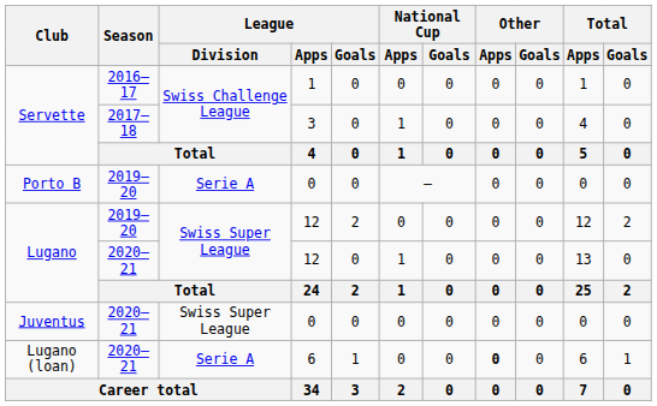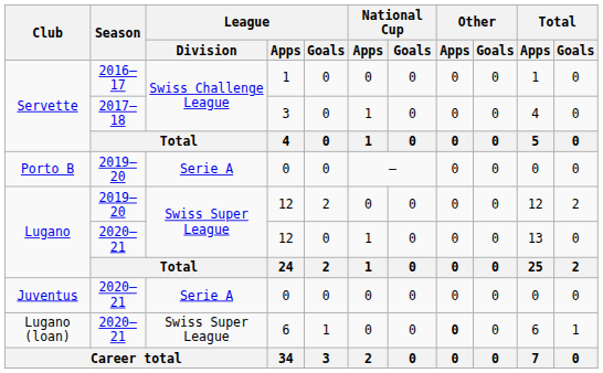Juventus | League / Division: Swiss Super League -> Serie A
Lugano (loan) | League / Division: Serie A -> Swiss Super League
